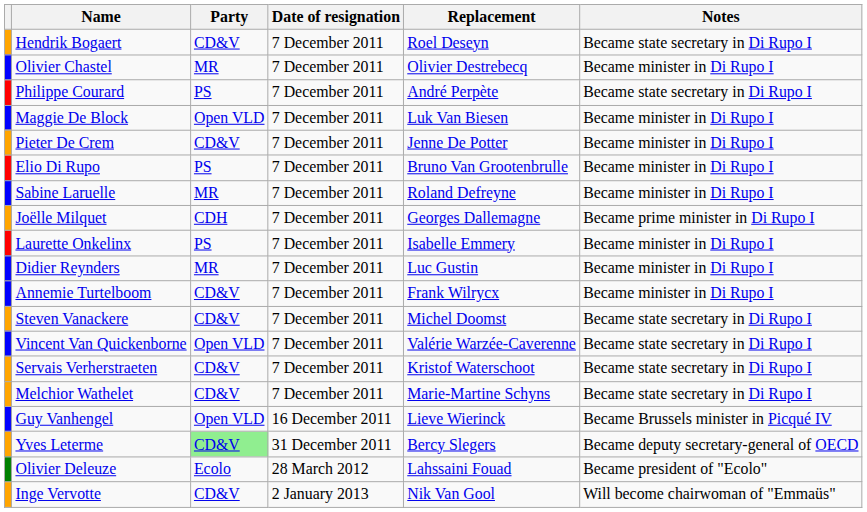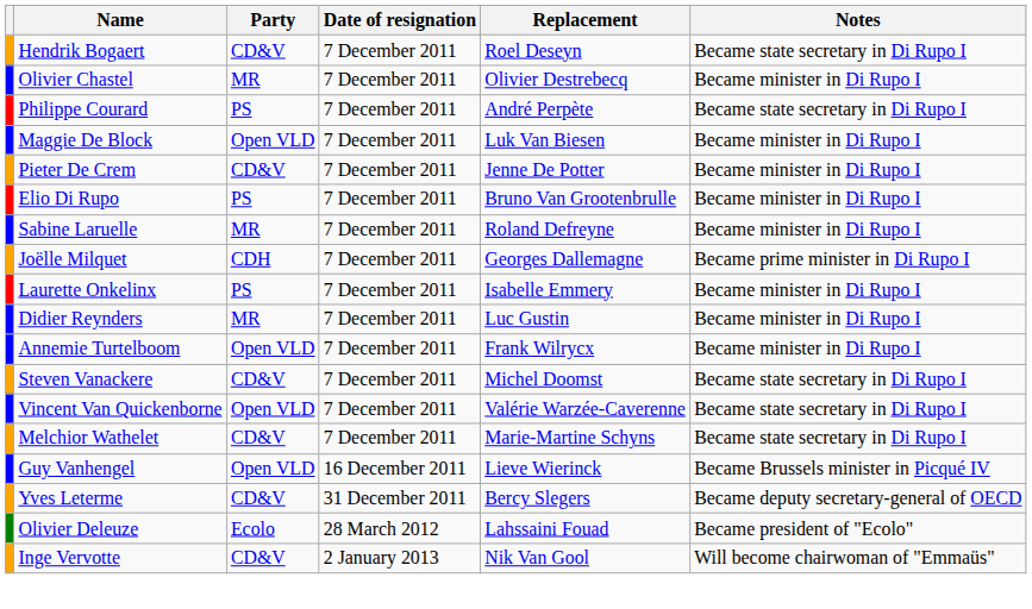Annemie Turtelboom | Party: CD&V -> Open VLD
- row: Servais Verherstraeten | CD&V | 7 December 2011 | Kristof Waterschoot | Became state secretary in Di Rupo I
Yves Leterme | Party: lightgreen background -> no background
